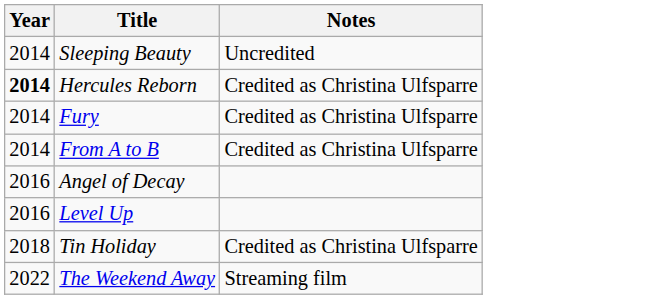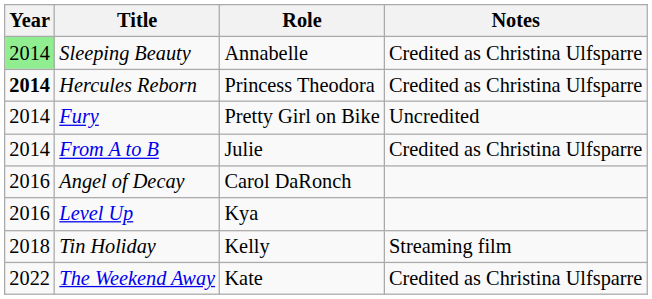+ column: Role | Annabelle | Princess Theodora | Pretty Girl on Bike | Julie | Carol DaRonch | Kya | Kelly | Kate
Sleeping Beauty | Year: no background -> lightgreen background
Sleeping Beauty | Notes: Uncredited -> Credited as Christina Ulfsparre
Fury | Notes: Credited as Christina Ulfsparre -> Uncredited
Tin Holiday | Notes: Credited as Christina Ulfsparre -> Streaming film
The Weekend Away | Notes: Streaming film -> Credited as Christina Ulfsparre
